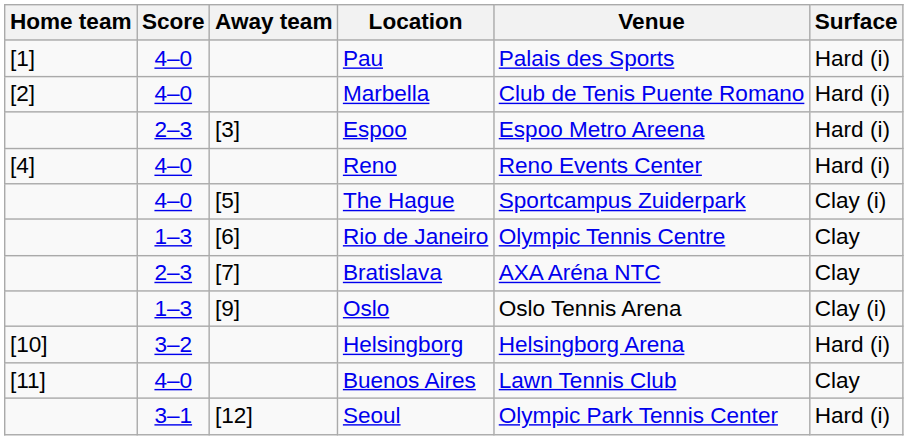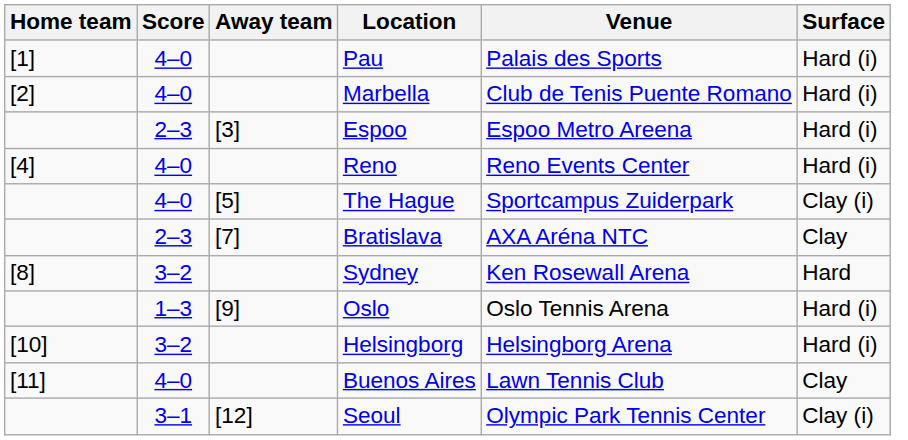- row: 1–3 | [6] | Rio de Janeiro | Olympic Tennis Centre | Clay
+ row: [8] | 3–2 | Sydney | Ken Rosewall Arena | Hard
Oslo | Surface: Clay (i) -> Hard (i)
Seoul | Surface: Hard (i) -> Clay (i)
